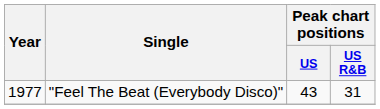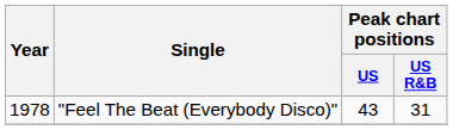"Feel The Beat (Everybody Disco)" | Year: 1977 -> 1978
